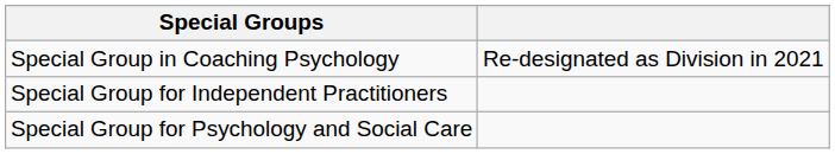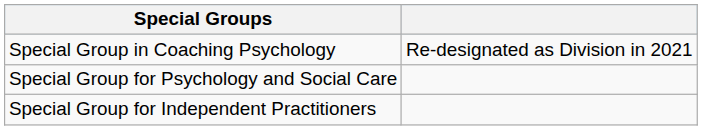rows swapped: Special Group for Independent Practitioners <-> Special Group for Psychology and Social Care
